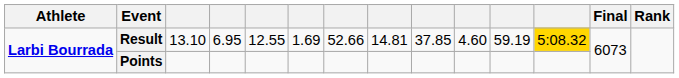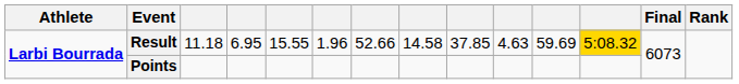Result | column 3: 13.10 -> 11.18
Result | column 5: 12.55 -> 15.55
Result | column 6: 1.69 -> 1.96
Result | column 8: 14.81 -> 14.58
Result | column 10: 4.60 -> 4.63
Result | column 11: 59.19 -> 59.69
